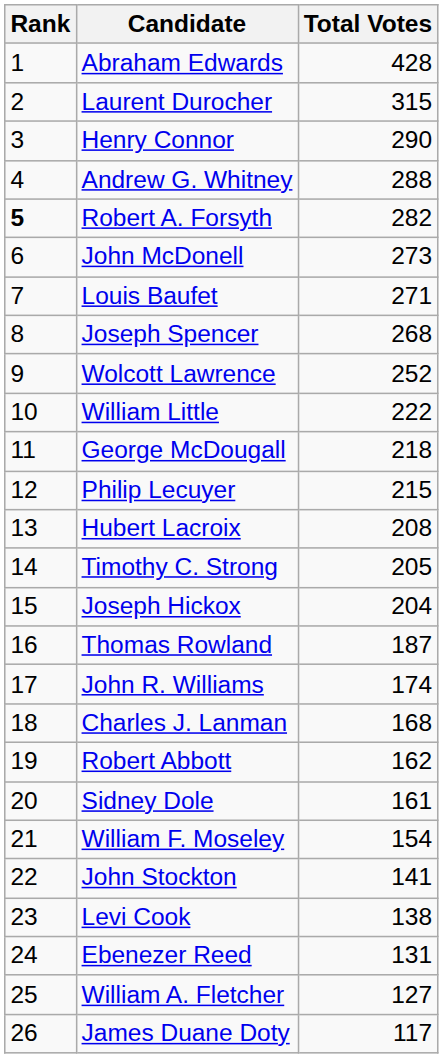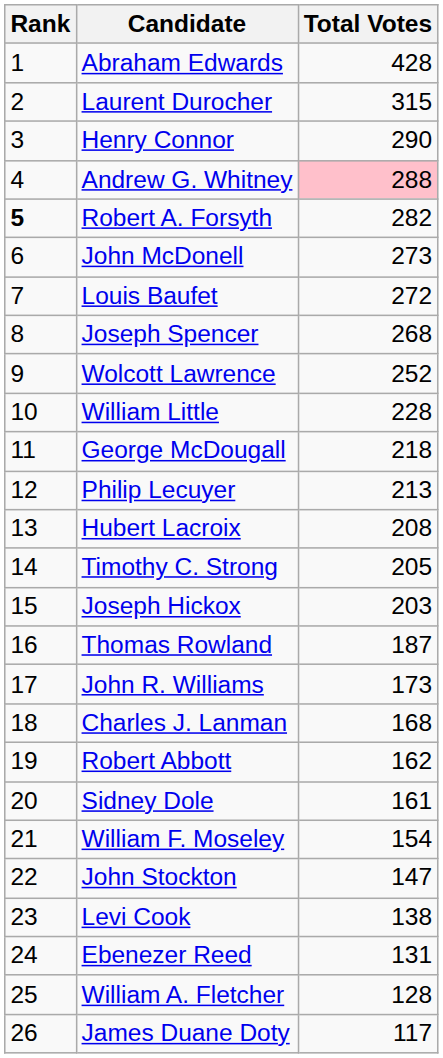Andrew G. Whitney | Total Votes: no background -> pink background
Louis Baufet | Total Votes: 271 -> 272
William Little | Total Votes: 222 -> 228
Philip Lecuyer | Total Votes: 215 -> 213
Joseph Hickox | Total Votes: 204 -> 203
John R. Williams | Total Votes: 174 -> 173
John Stockton | Total Votes: 141 -> 147
William A. Fletcher | Total Votes: 127 -> 128
